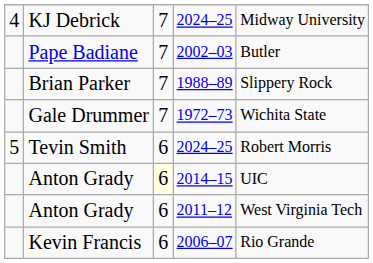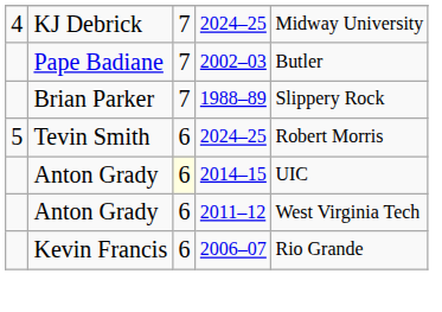- row: Gale Drummer | 7 | 1972–73 | Wichita State
